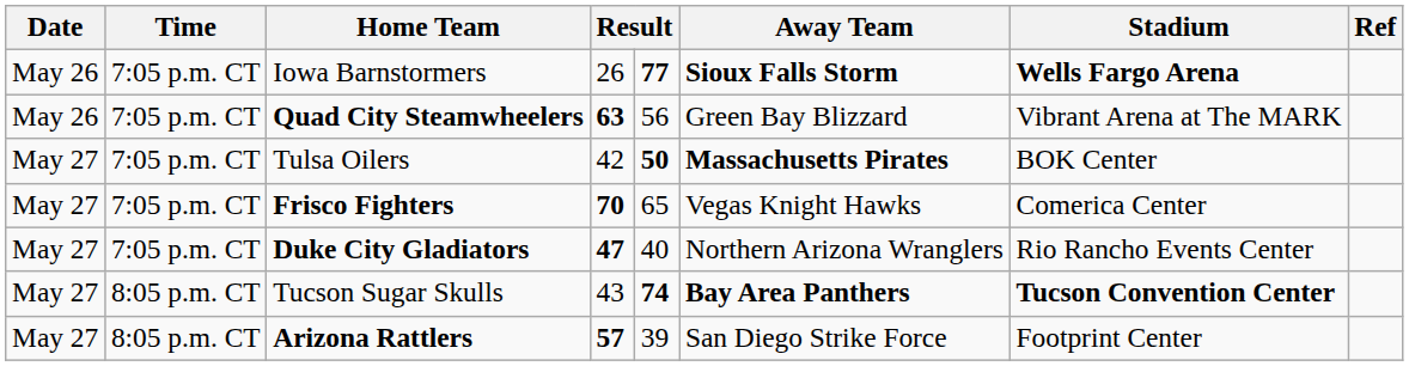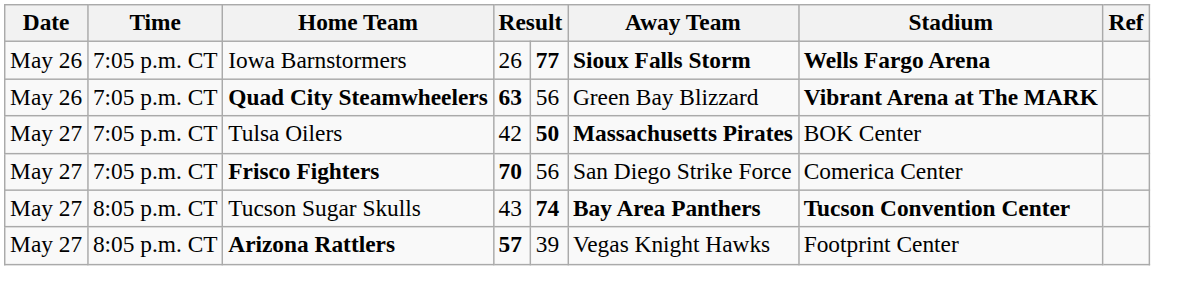Quad City Steamwheelers | Stadium: normal -> bold
Frisco Fighters | column 5: 65 -> 56
Frisco Fighters | Away Team: Vegas Knight Hawks -> San Diego Strike Force
- row: May 27 | 7:05 p.m. CT | Duke City Gladiators | 47 | 40 | Northern Arizona Wranglers | Rio Rancho Events Center
Arizona Rattlers | Away Team: San Diego Strike Force -> Vegas Knight Hawks
